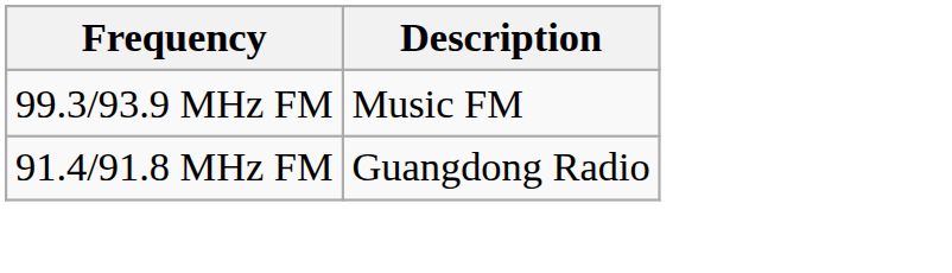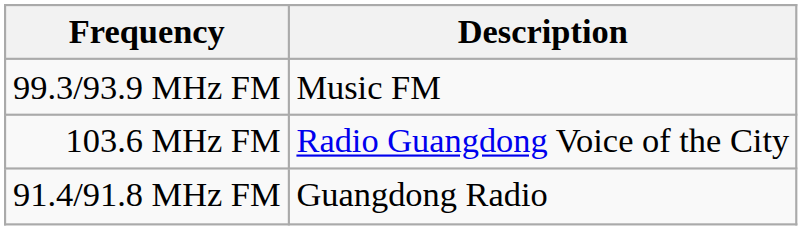+ row: 103.6 MHz FM | Radio Guangdong Voice of the City
